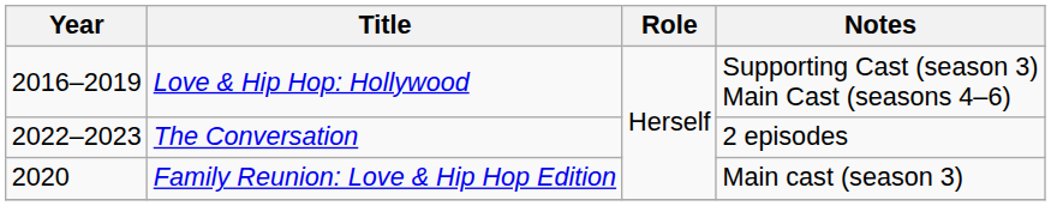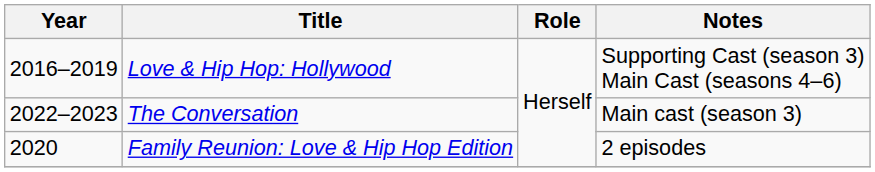The Conversation | Notes: 2 episodes -> Main cast (season 3)
Family Reunion: Love & Hip Hop Edition | Notes: Main cast (season 3) -> 2 episodes
